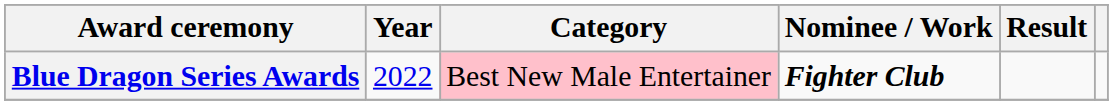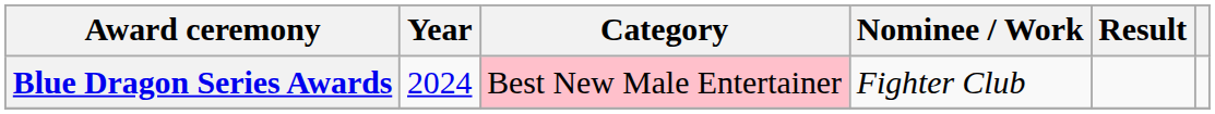Blue Dragon Series Awards | Year: 2022 -> 2024
Blue Dragon Series Awards | Nominee / Work: bold -> normal
